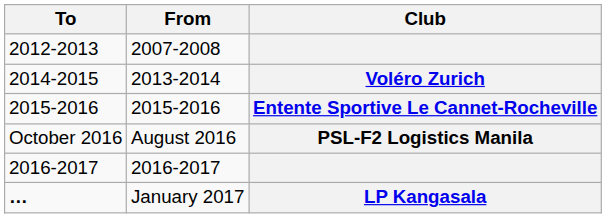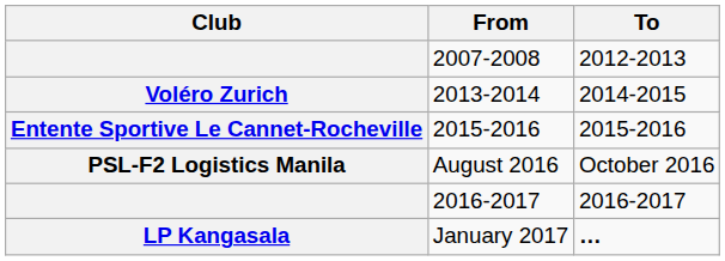columns swapped: Club <-> To
